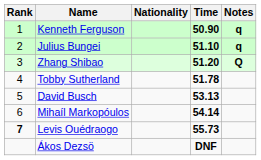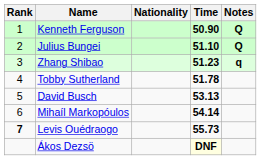Kenneth Ferguson | Notes: q -> Q
Julius Bungei | Notes: q -> Q
Zhang Shibao | Time: 51.20 -> 51.23
Zhang Shibao | Notes: Q -> q
Ákos Dezsö | Time: no background -> lightyellow background
